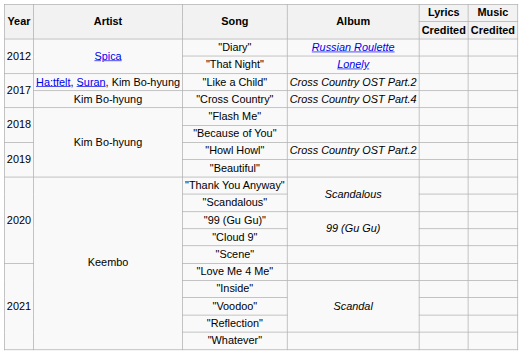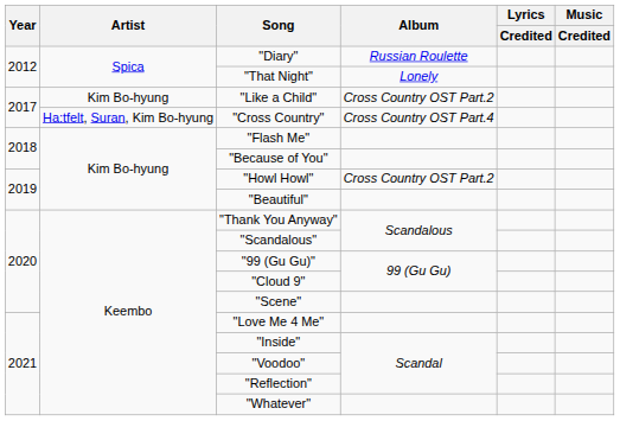"Like a Child" | Artist: Ha:tfelt, Suran, Kim Bo-hyung -> Kim Bo-hyung
"Cross Country" | Artist: Kim Bo-hyung -> Ha:tfelt, Suran, Kim Bo-hyung
